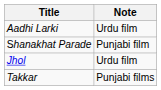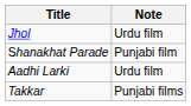rows swapped: Jhol <-> Aadhi Larki
